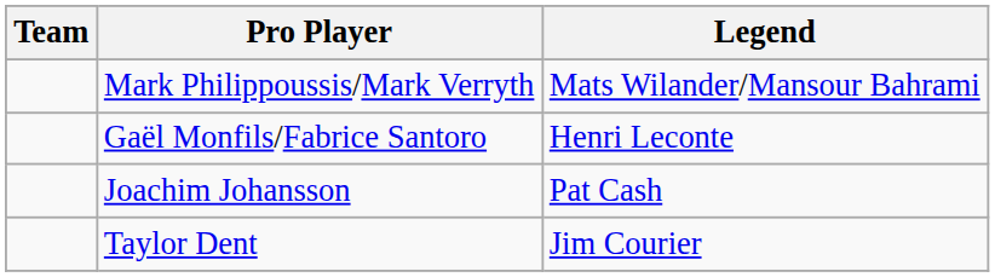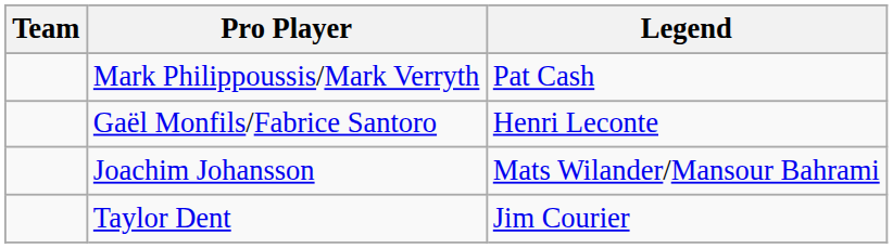Mark Philippoussis/Mark Verryth | Legend: Mats Wilander/Mansour Bahrami -> Pat Cash
Joachim Johansson | Legend: Pat Cash -> Mats Wilander/Mansour Bahrami
